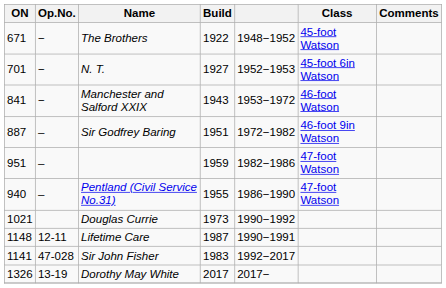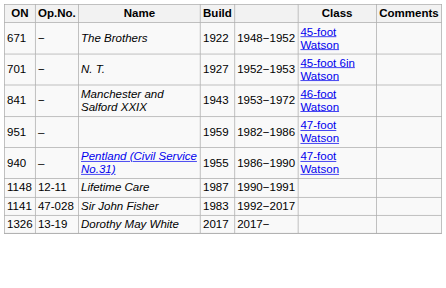- row: 887 | – | Sir Godfrey Baring | 1951 | 1972−1982 | 46-foot 9in Watson
- row: 1021 | Douglas Currie | 1973 | 1990−1992
